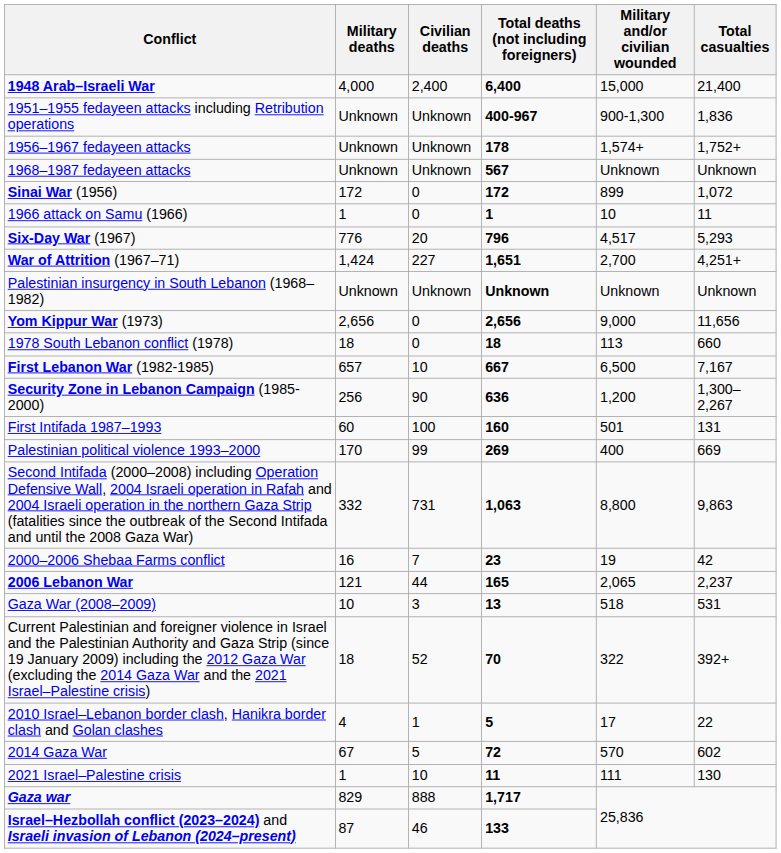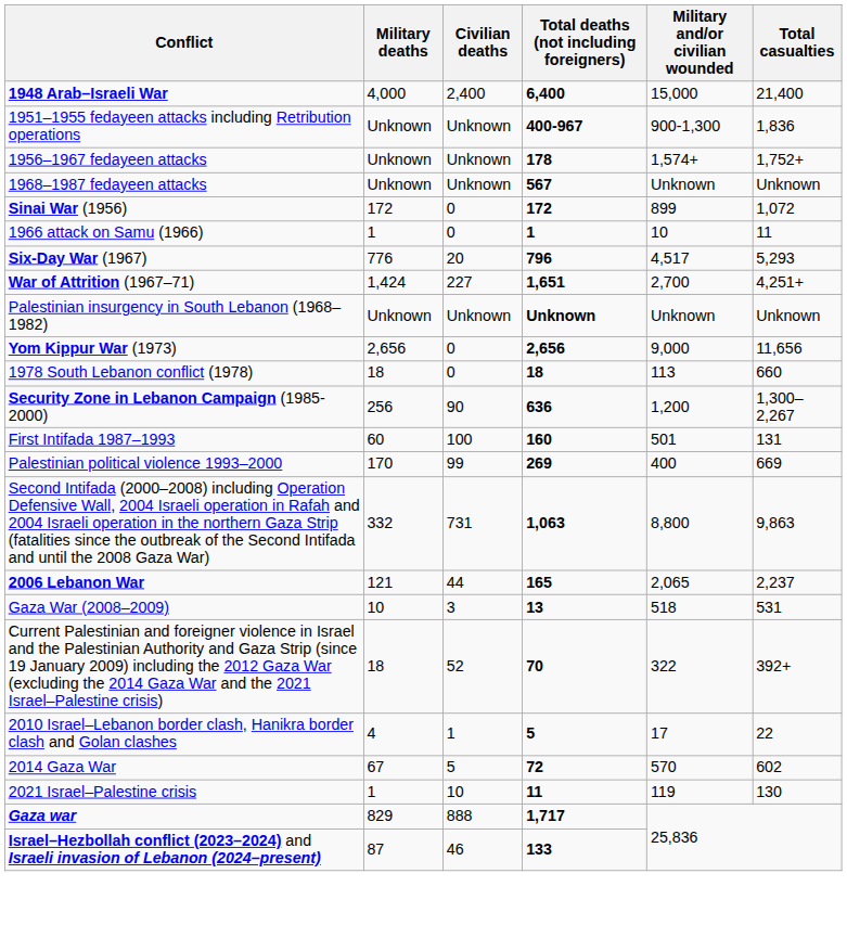- row: First Lebanon War (1982-1985) | 657 | 10 | 667 | 6,500 | 7,167
- row: 2000–2006 Shebaa Farms conflict | 16 | 7 | 23 | 19 | 42
2021 Israel–Palestine crisis | Military and/or civilian wounded: 111 -> 119
